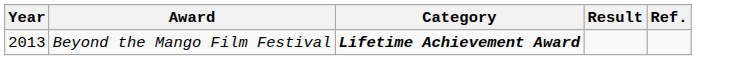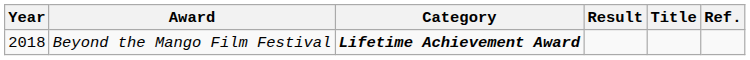+ column: Title
Beyond the Mango Film Festival | Year: 2013 -> 2018
